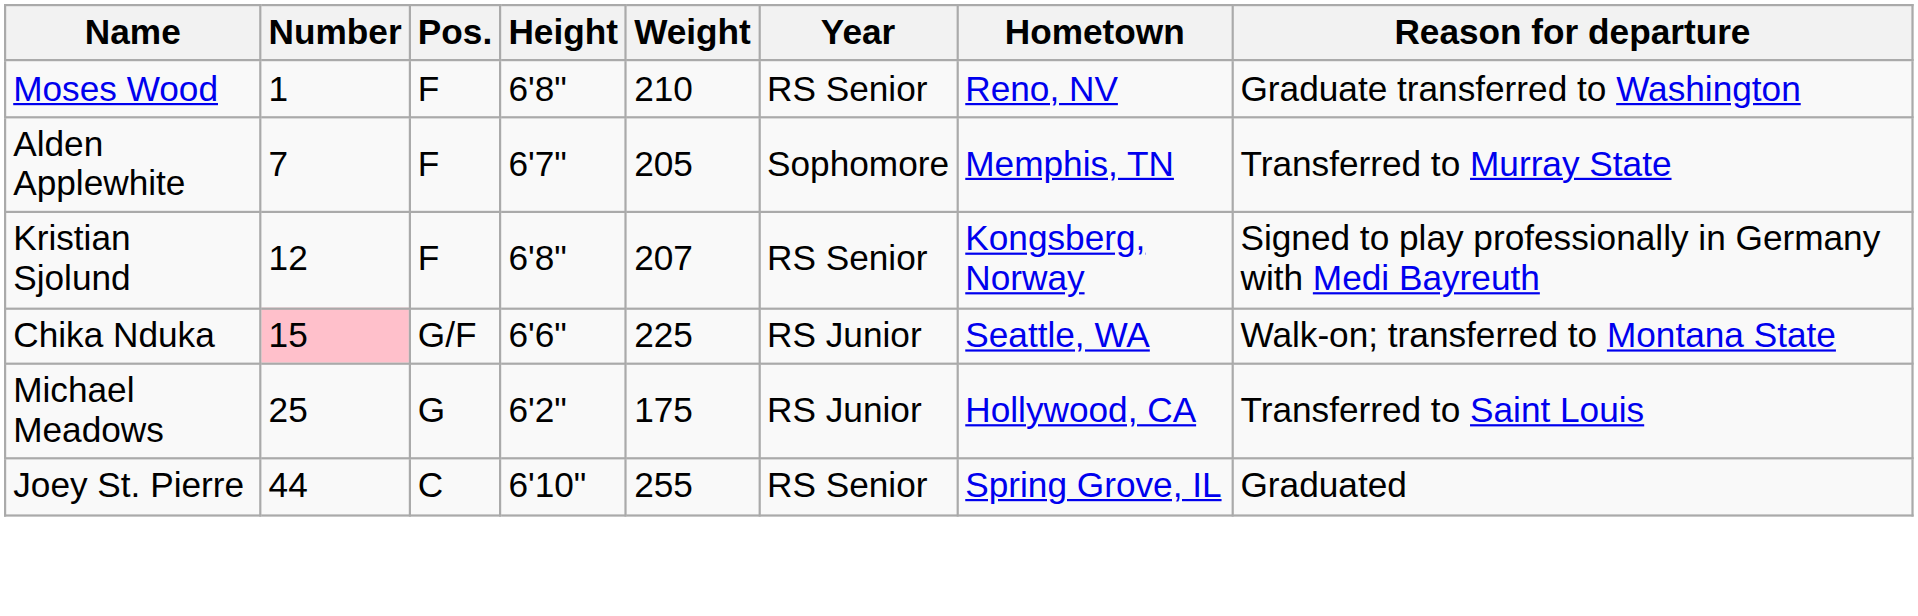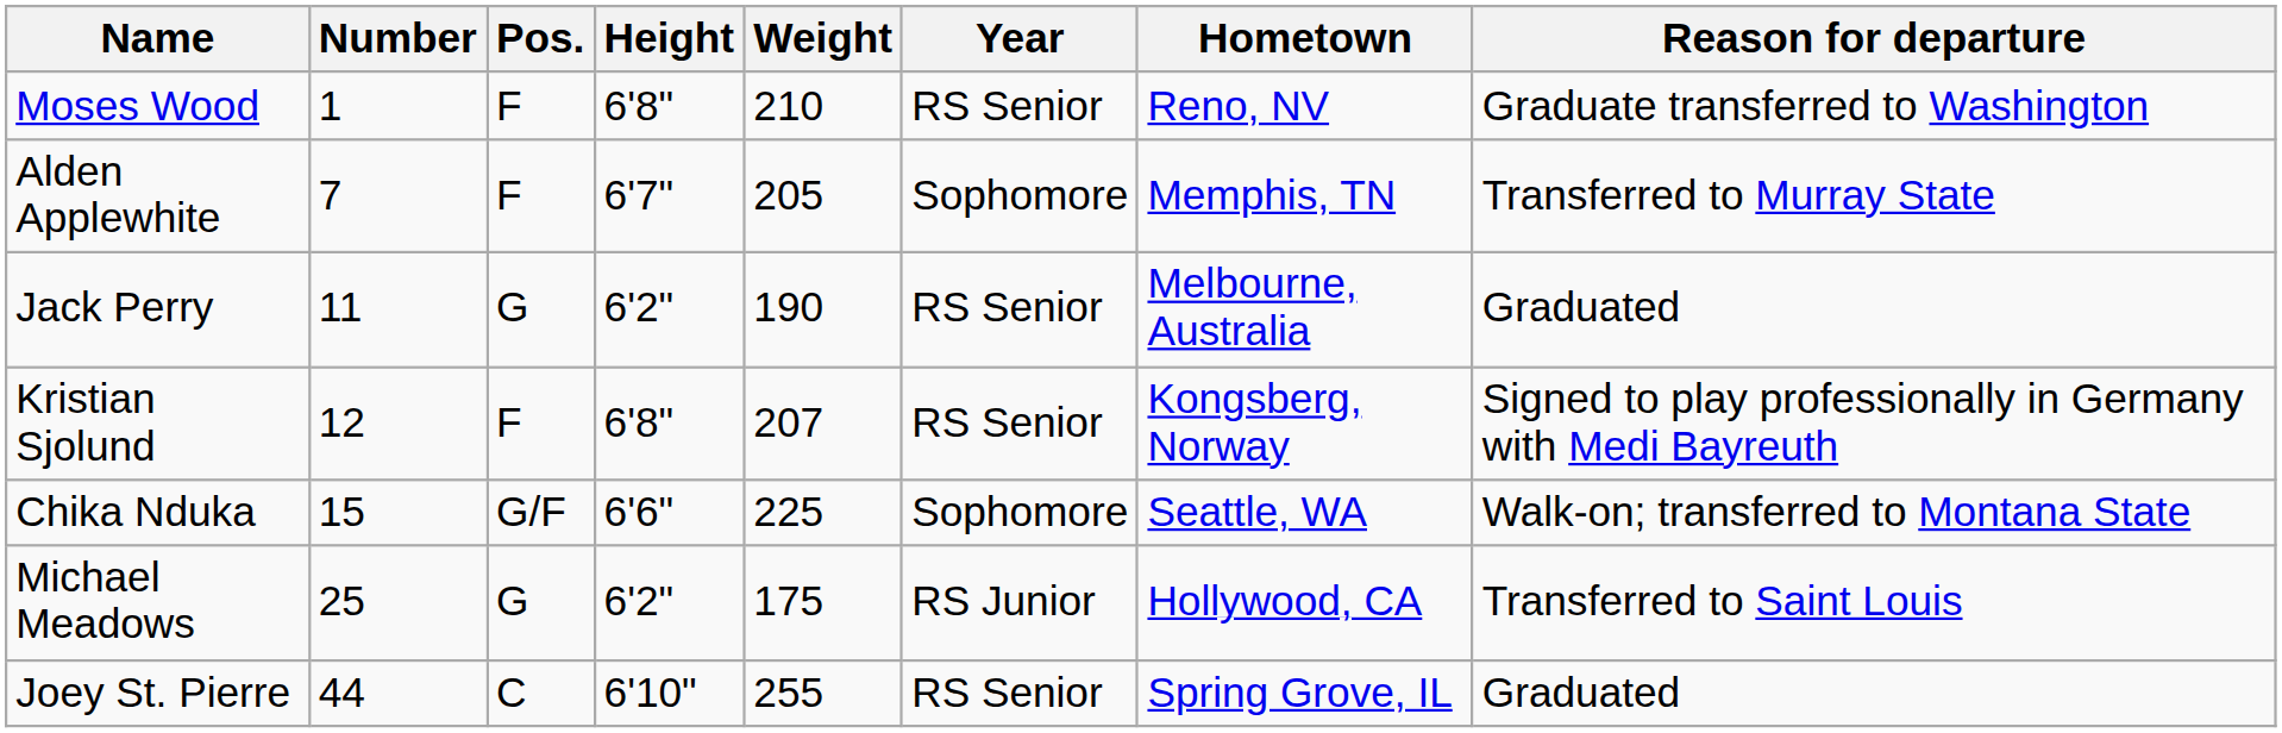+ row: Jack Perry | 11 | G | 6'2" | 190 | RS Senior | Melbourne, Australia | Graduated
Chika Nduka | Number: pink background -> no background
Chika Nduka | Year: RS Junior -> Sophomore
